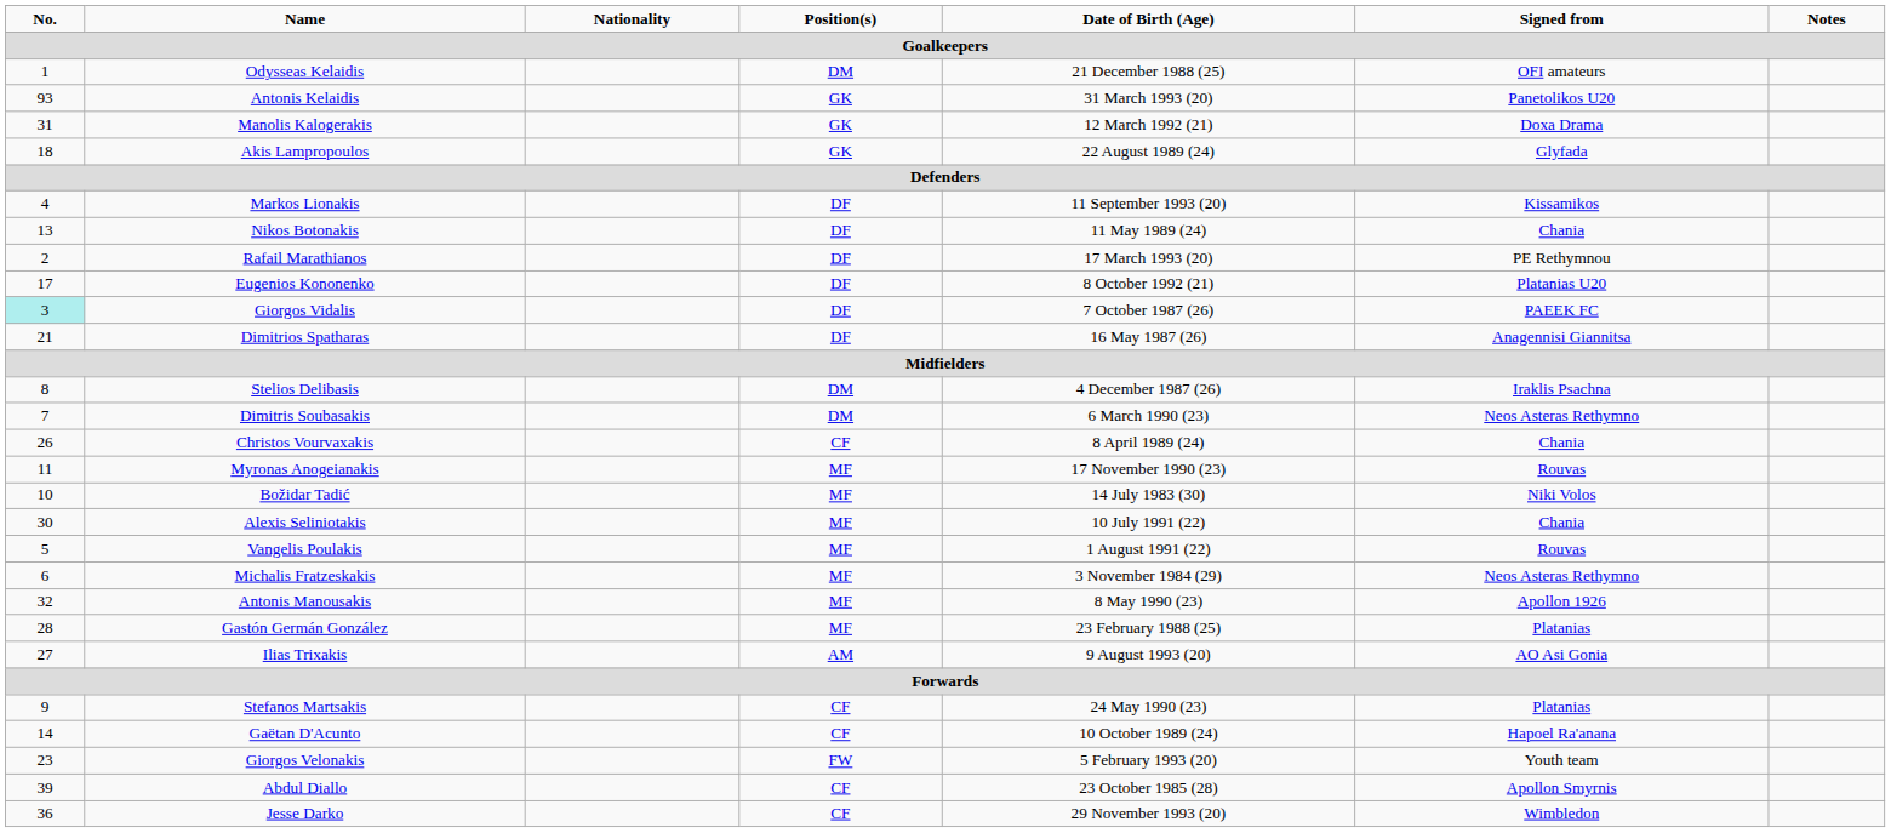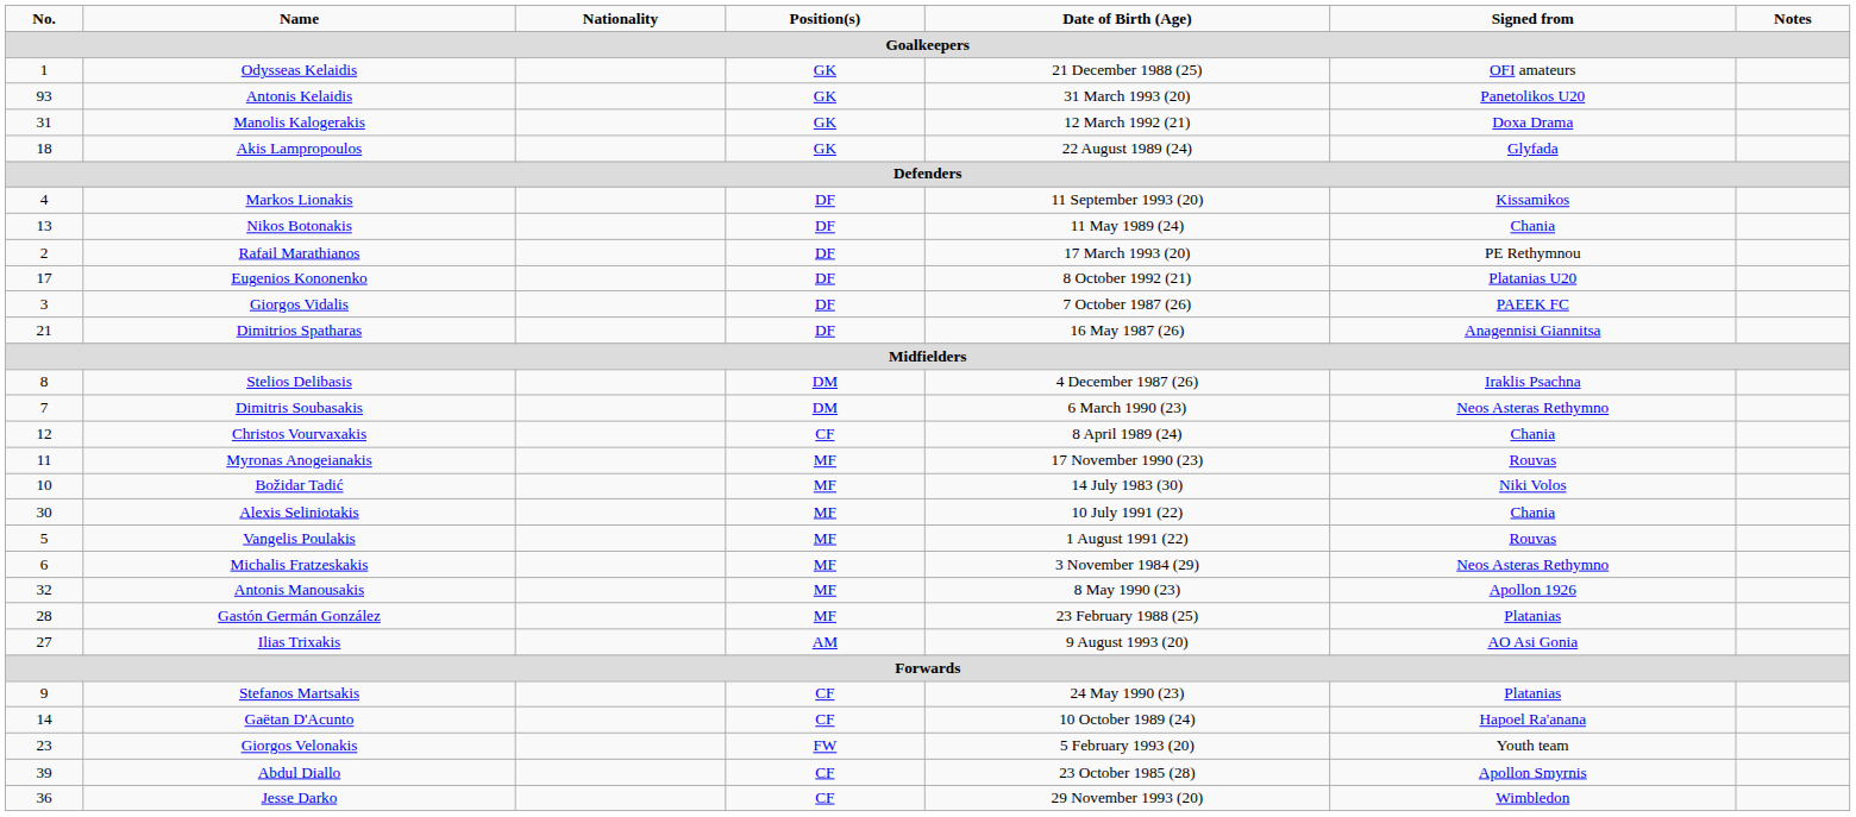Odysseas Kelaidis | Position(s): DM -> GK
Giorgos Vidalis | No.: paleturquoise background -> no background
Christos Vourvaxakis | No.: 26 -> 12
